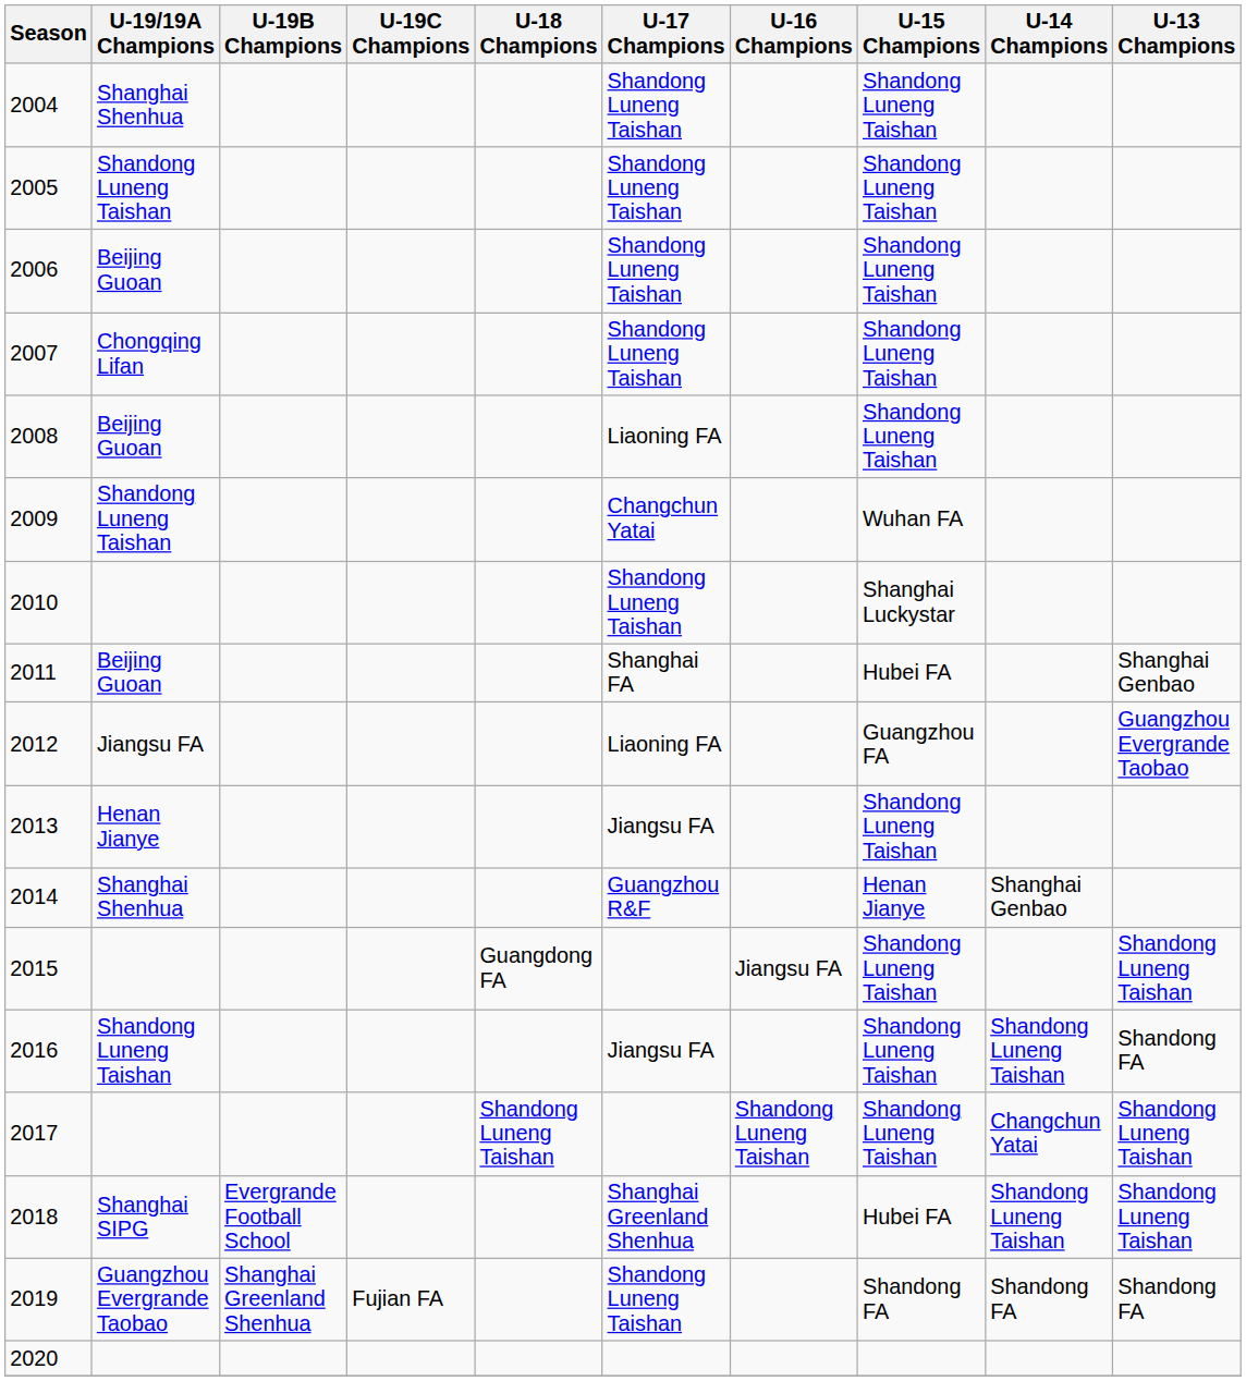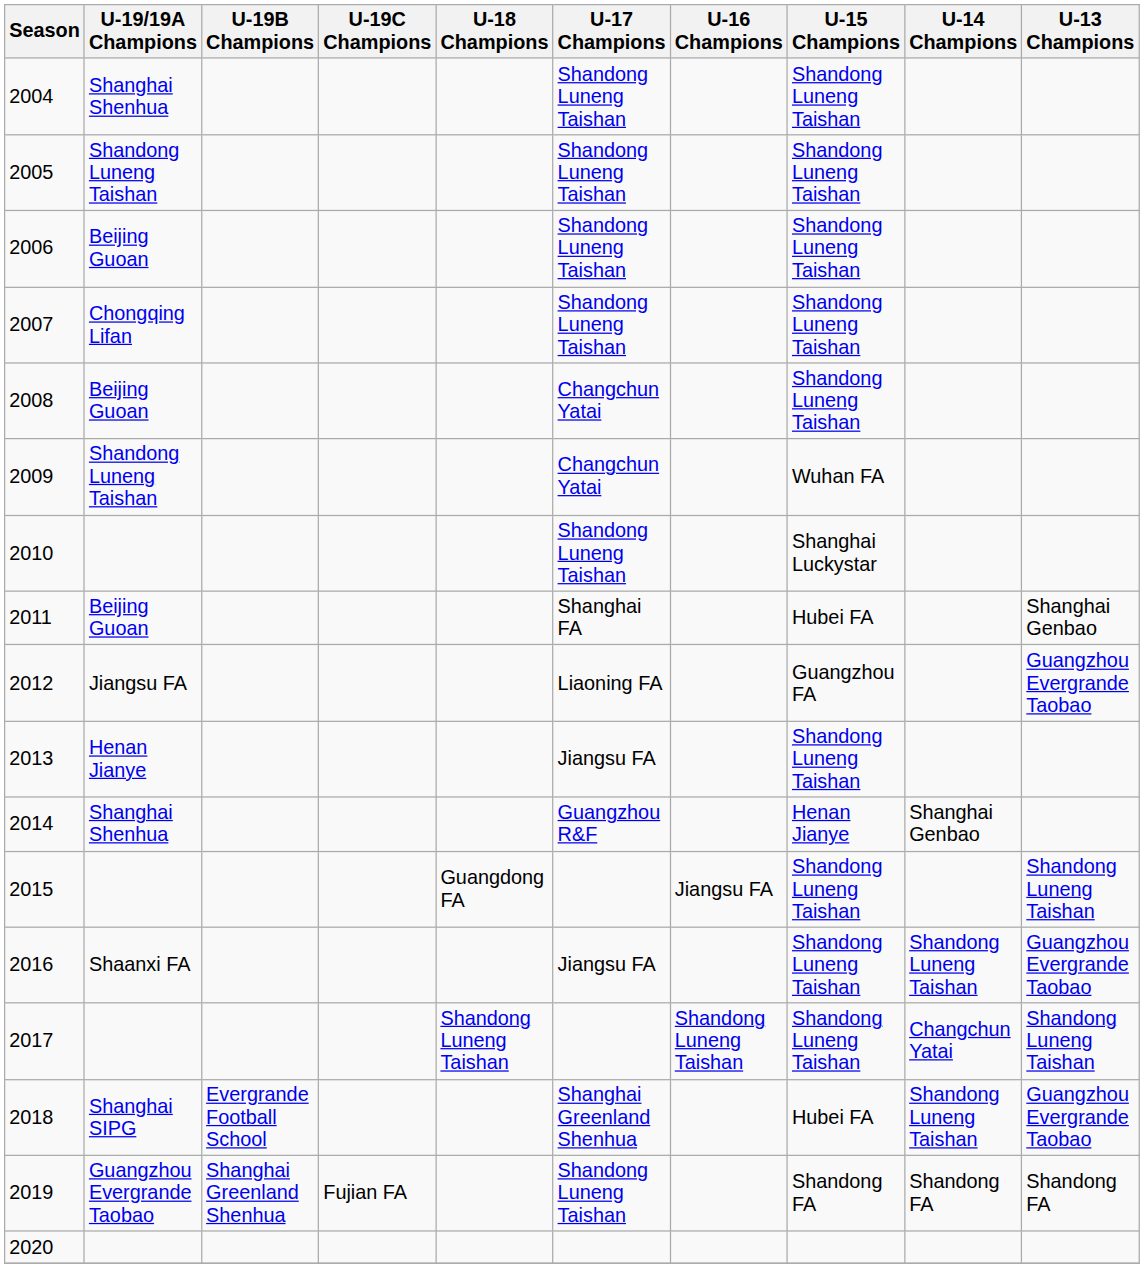2008 | U-17 Champions: Liaoning FA -> Changchun Yatai
2016 | U-19/19A Champions: Shandong Luneng Taishan -> Shaanxi FA
2016 | U-13 Champions: Shandong FA -> Guangzhou Evergrande Taobao
2018 | U-13 Champions: Shandong Luneng Taishan -> Guangzhou Evergrande Taobao
